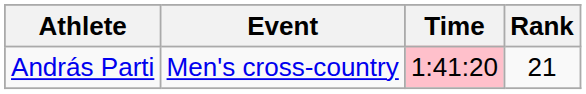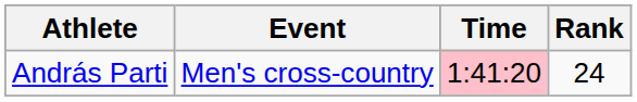András Parti | Rank: 21 -> 24
